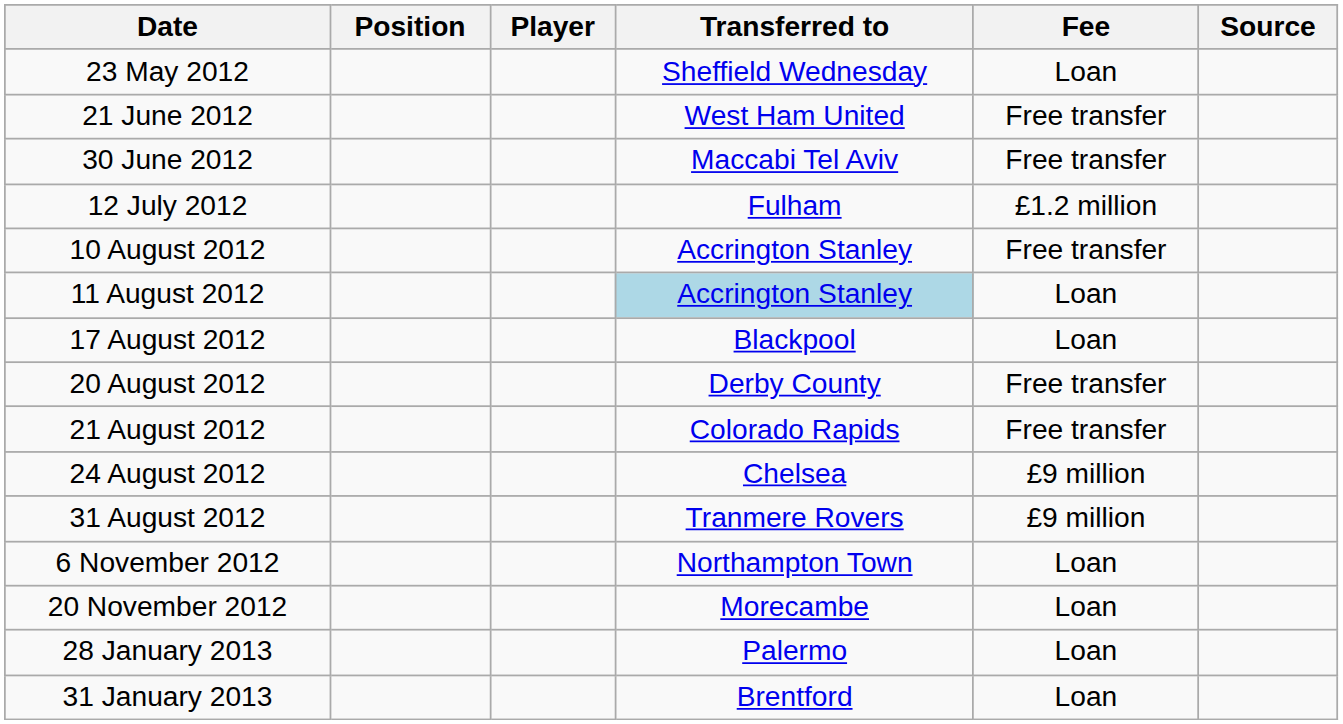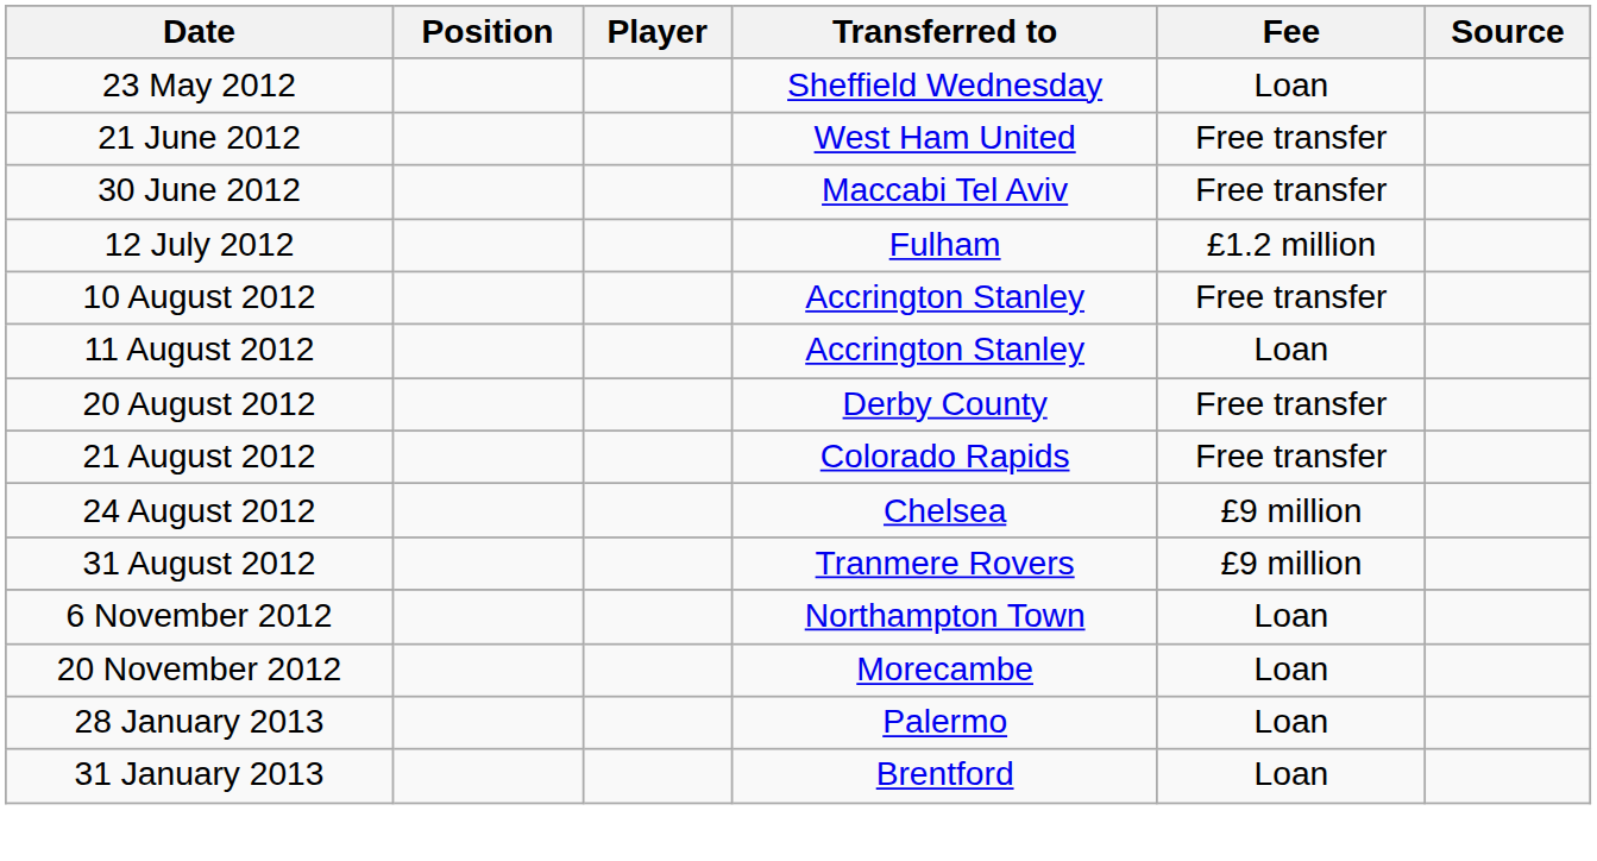11 August 2012 | Transferred to: lightblue background -> no background
- row: 17 August 2012 | Blackpool | Loan
